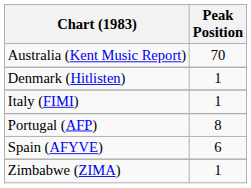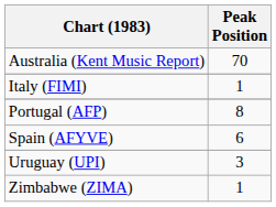- row: Denmark (Hitlisten) | 1
+ row: Uruguay (UPI) | 3
